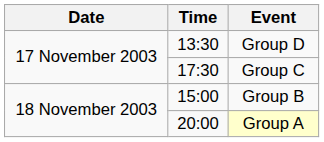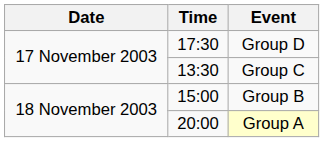Group D | Time: 13:30 -> 17:30
Group C | Time: 17:30 -> 13:30
